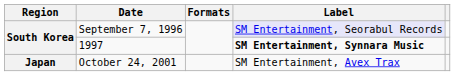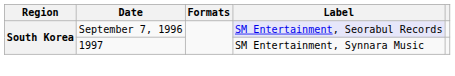1997 | Label: bold -> normal
- row: Japan | October 24, 2001 | SM Entertainment, Avex Trax
